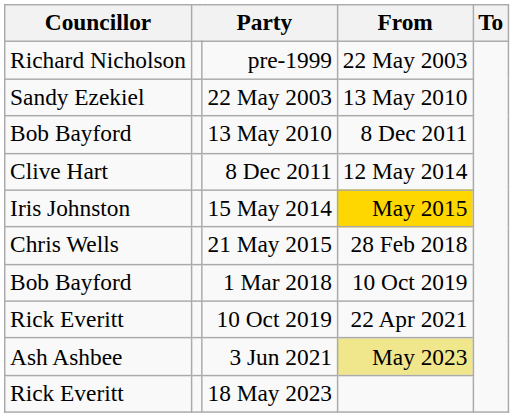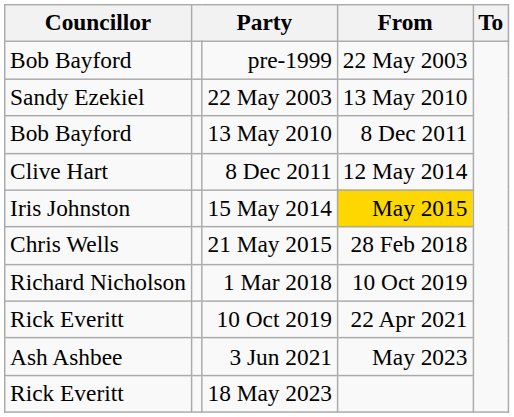pre-1999 | Councillor: Richard Nicholson -> Bob Bayford
1 Mar 2018 | Councillor: Bob Bayford -> Richard Nicholson
3 Jun 2021 | From: khaki background -> no background
